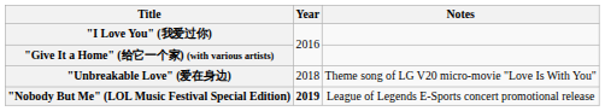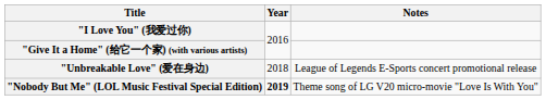"Unbreakable Love" (爱在身边) | Notes: Theme song of LG V20 micro-movie "Love Is With You" -> League of Legends E-Sports concert promotional release
"Nobody But Me" (LOL Music Festival Special Edition) | Notes: League of Legends E-Sports concert promotional release -> Theme song of LG V20 micro-movie "Love Is With You"
